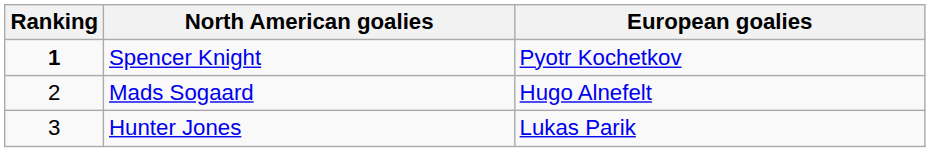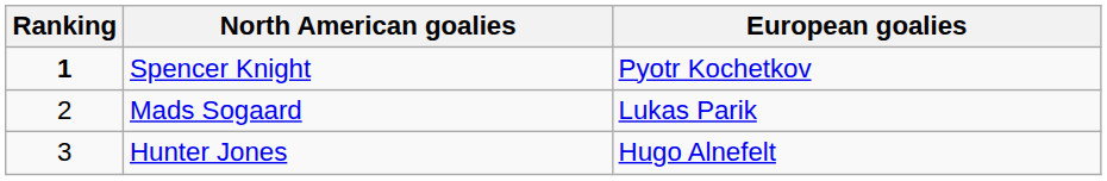Mads Sogaard | European goalies: Hugo Alnefelt -> Lukas Parik
Hunter Jones | European goalies: Lukas Parik -> Hugo Alnefelt
